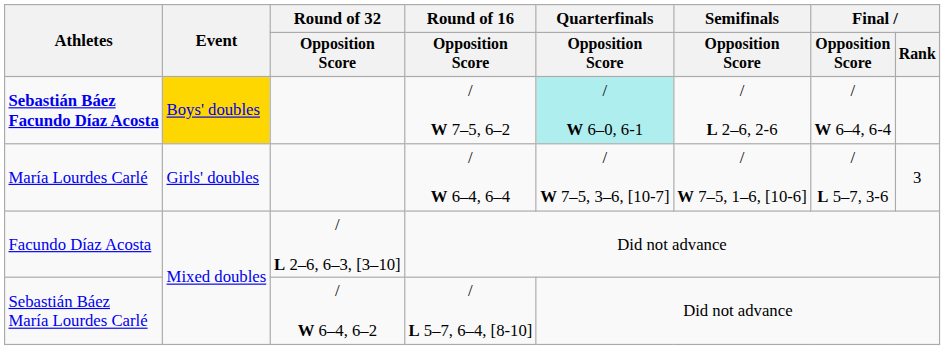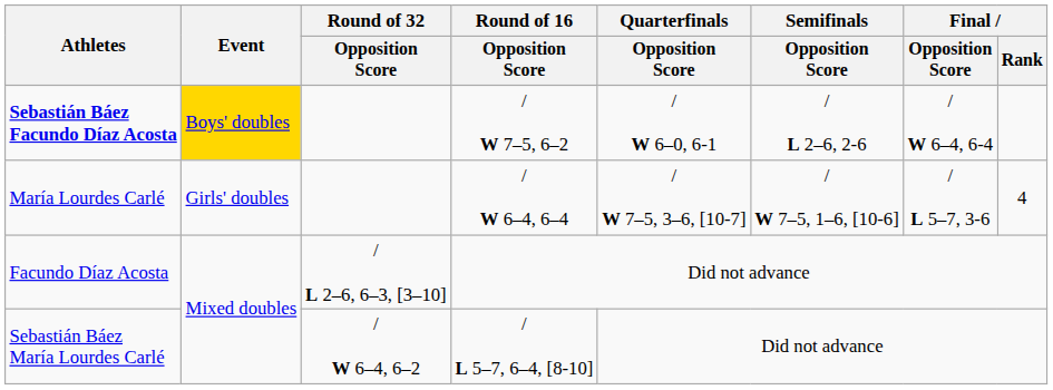Sebastián Báez Facundo Díaz Acosta | Quarterfinals / Opposition Score: paleturquoise background -> no background
María Lourdes Carlé | Final / Rank: 3 -> 4
